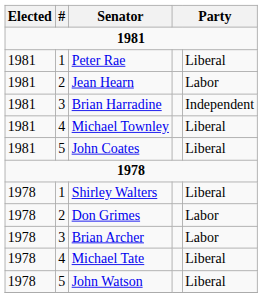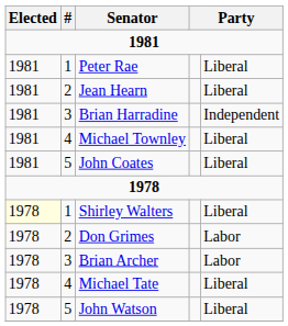Jean Hearn | column 5: Labor -> Liberal
Shirley Walters | Elected: no background -> lightyellow background
